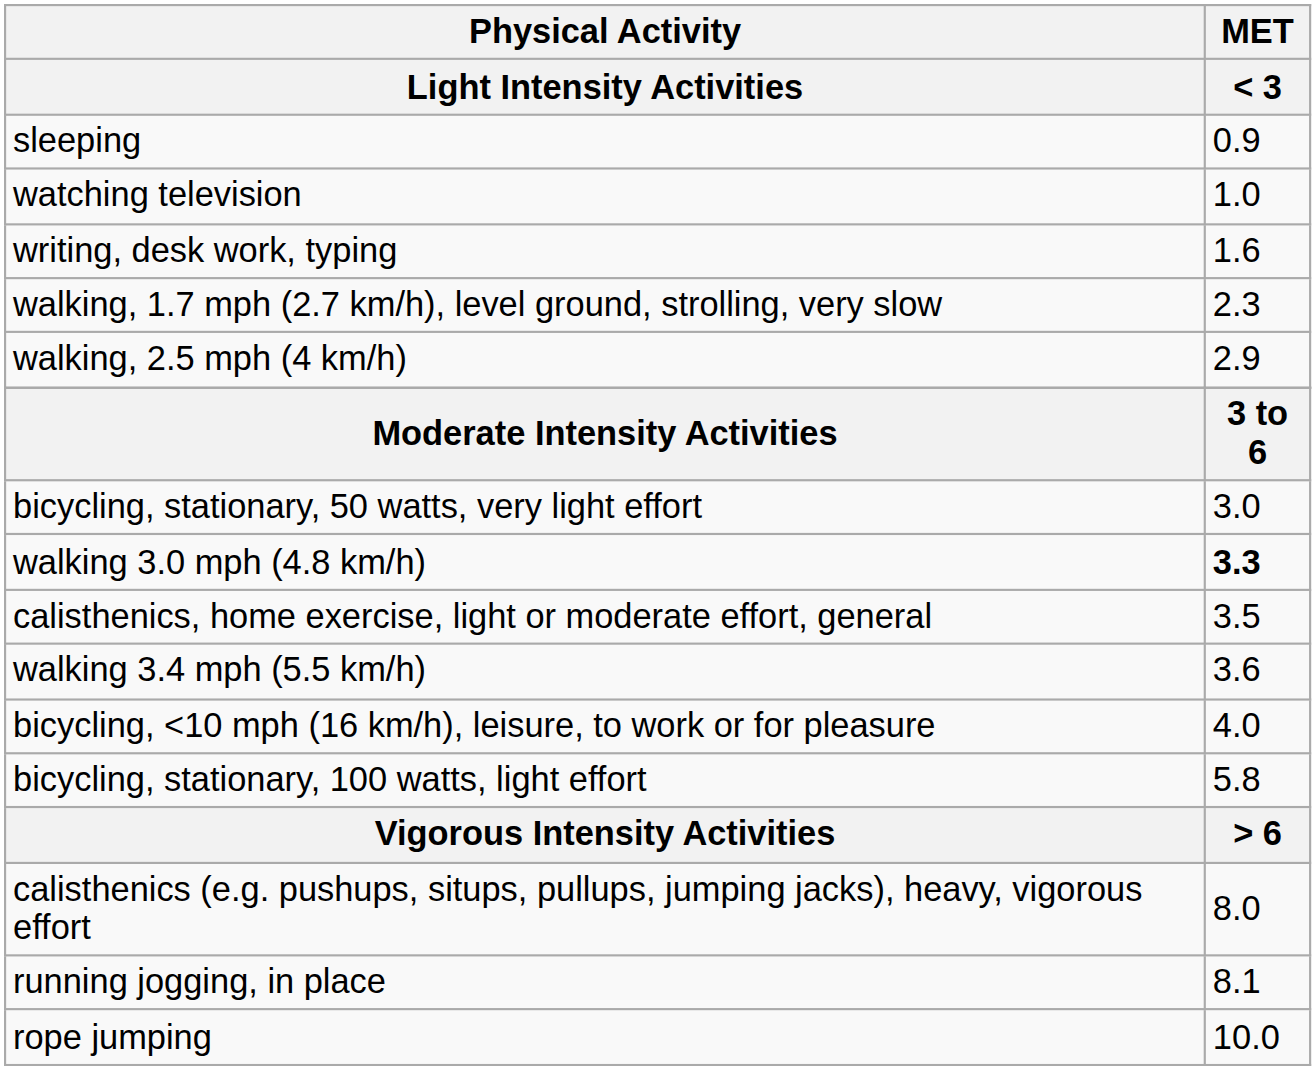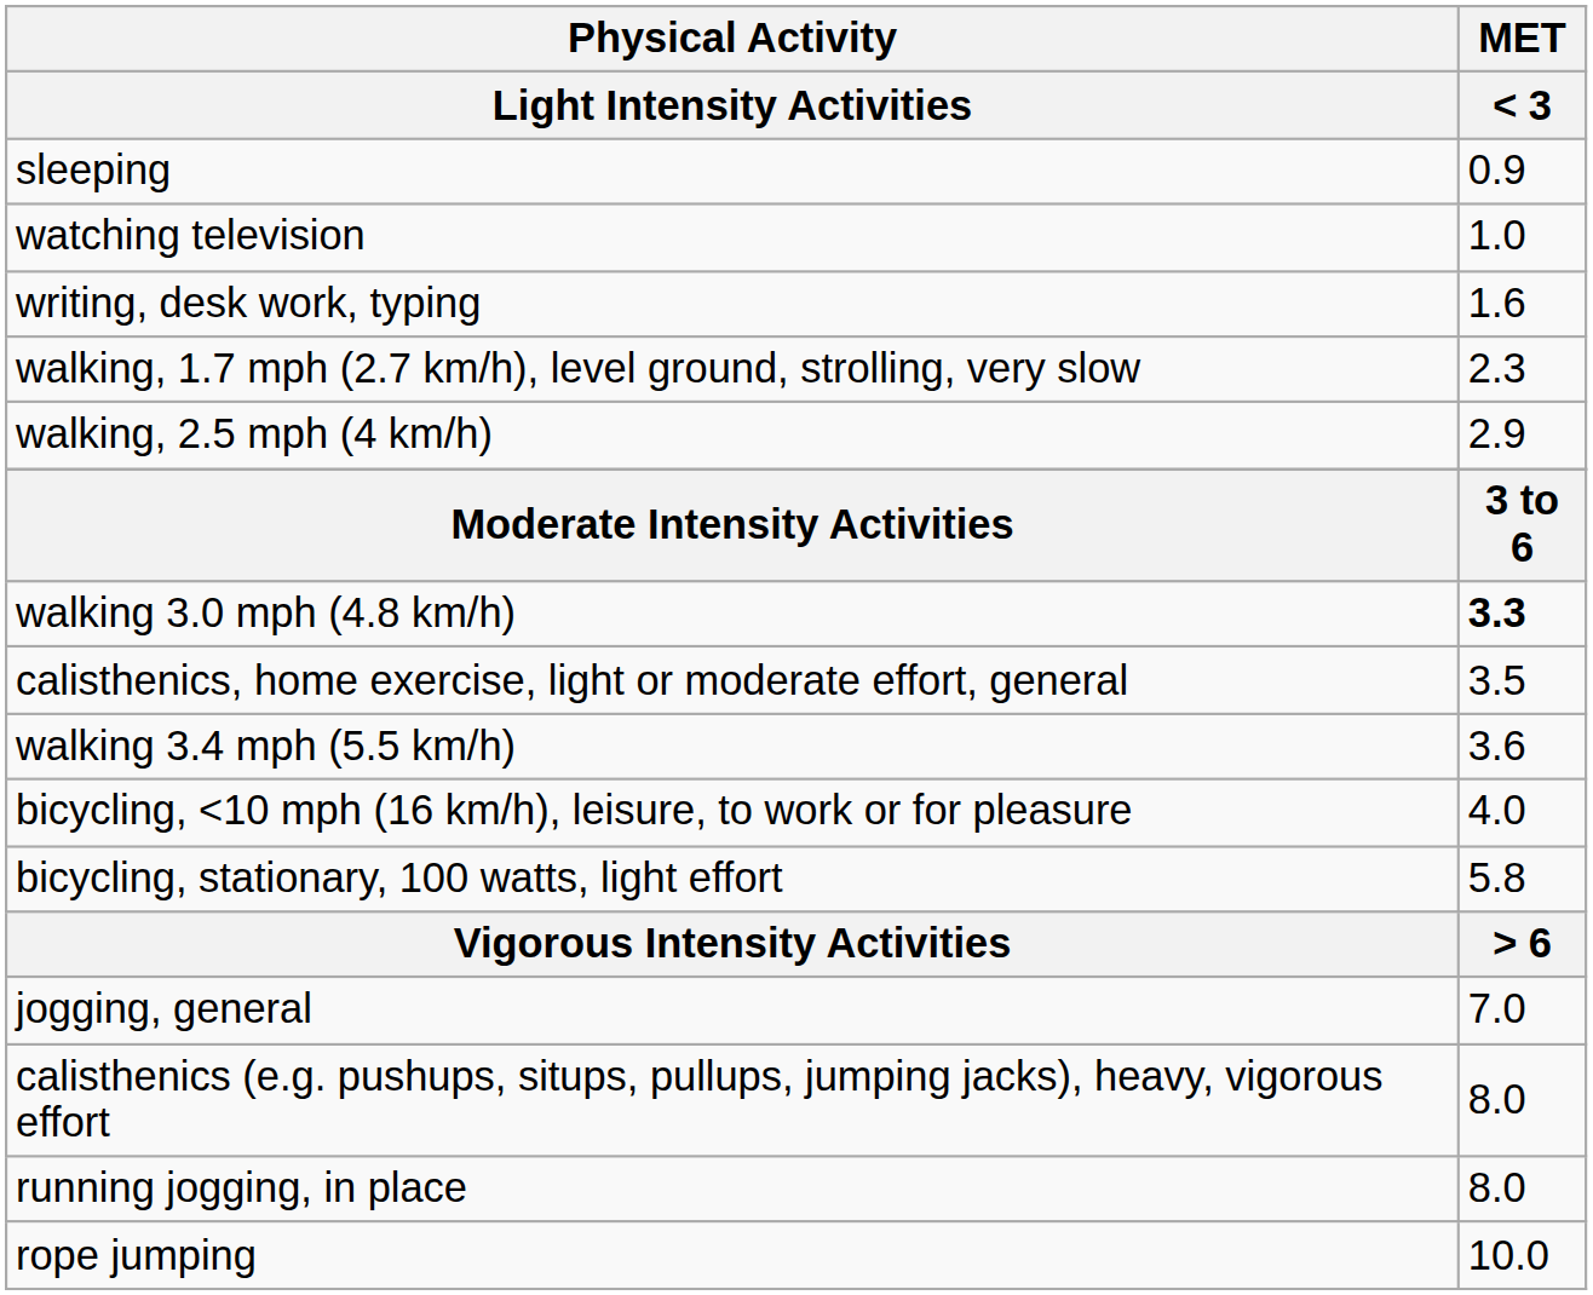- row: bicycling, stationary, 50 watts, very light effort | 3.0
+ row: jogging, general | 7.0
running jogging, in place | MET / < 3: 8.1 -> 8.0
